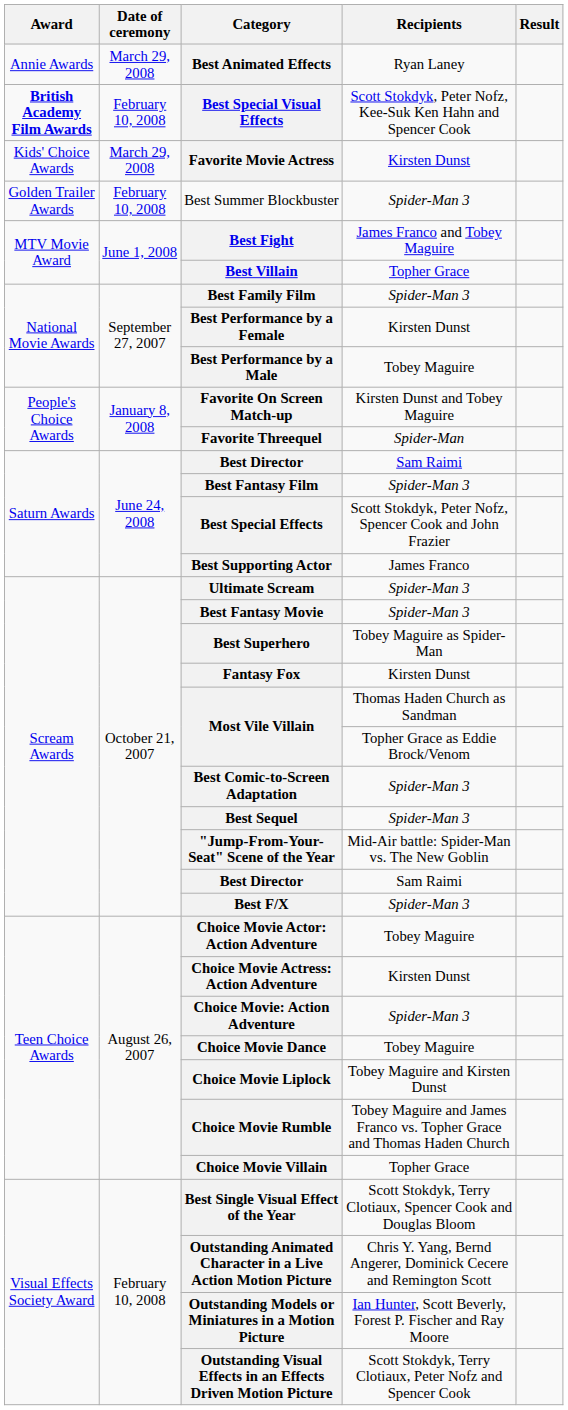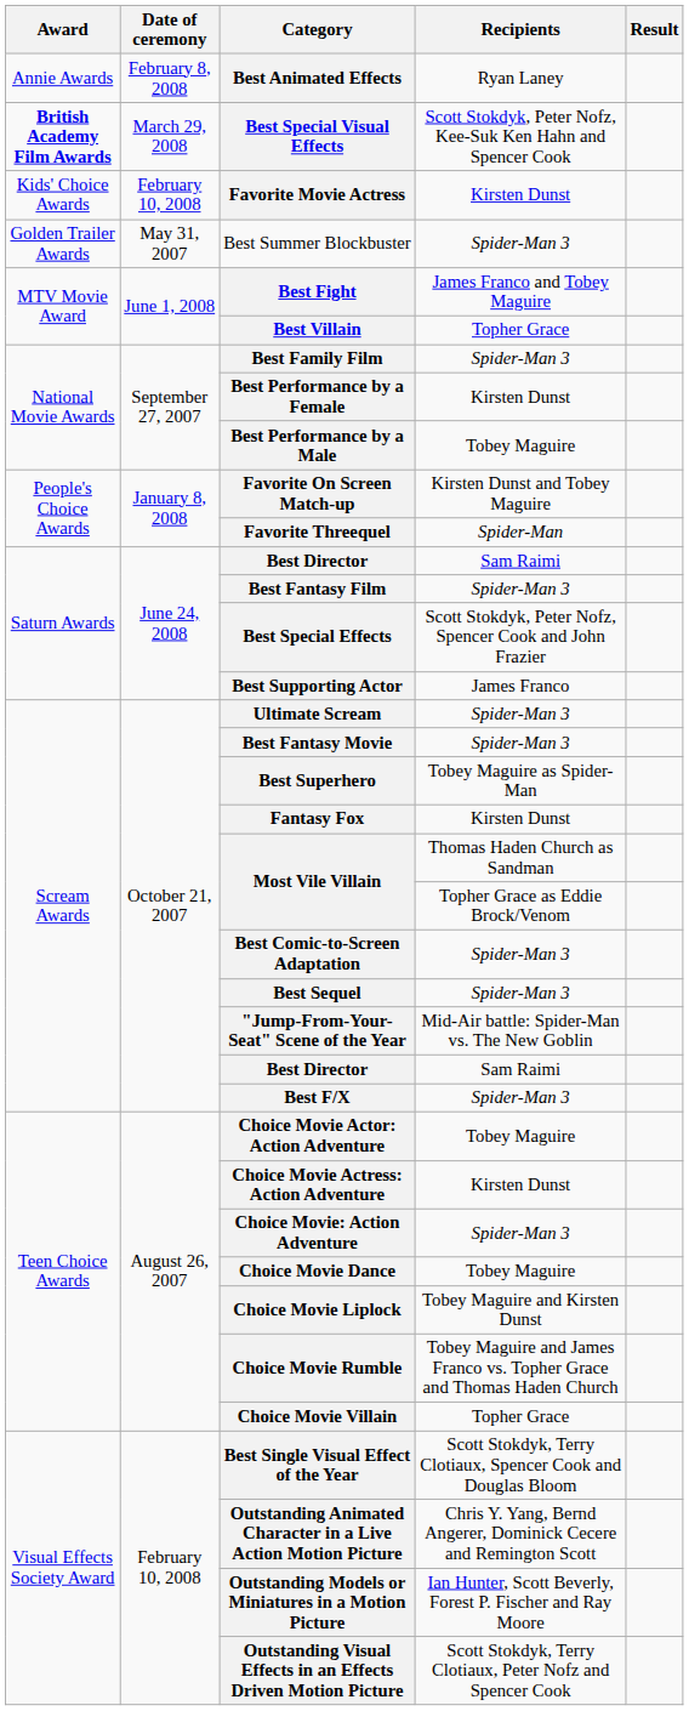Best Animated Effects | Date of ceremony: March 29, 2008 -> February 8, 2008
Best Special Visual Effects | Date of ceremony: February 10, 2008 -> March 29, 2008
Favorite Movie Actress | Date of ceremony: March 29, 2008 -> February 10, 2008
Best Summer Blockbuster | Date of ceremony: February 10, 2008 -> May 31, 2007
